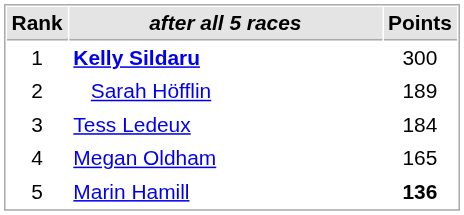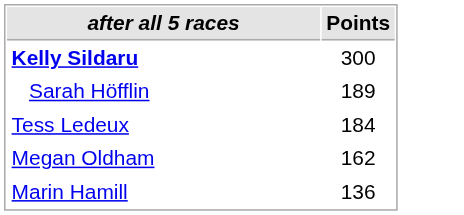- column: Rank | 1 | 2 | 3 | 4 | 5
Megan Oldham | Points: 165 -> 162
Marin Hamill | Points: bold -> normal
